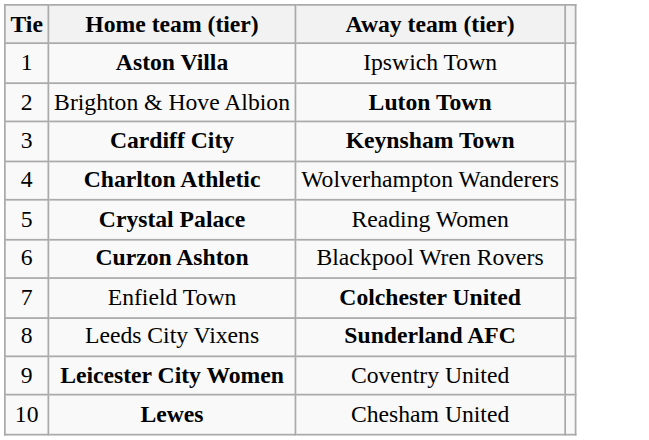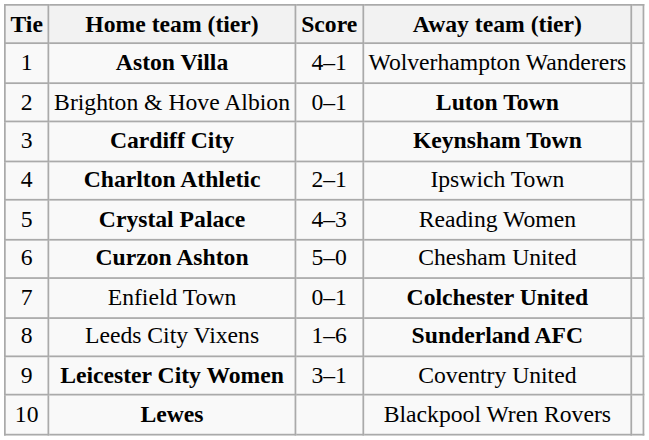+ column: Score | 4–1 | 0–1 | 2–1 | 4–3 | 5–0 | 0–1 | 1–6 | 3–1
Aston Villa | Away team (tier): Ipswich Town -> Wolverhampton Wanderers
Charlton Athletic | Away team (tier): Wolverhampton Wanderers -> Ipswich Town
Curzon Ashton | Away team (tier): Blackpool Wren Rovers -> Chesham United
Lewes | Away team (tier): Chesham United -> Blackpool Wren Rovers
